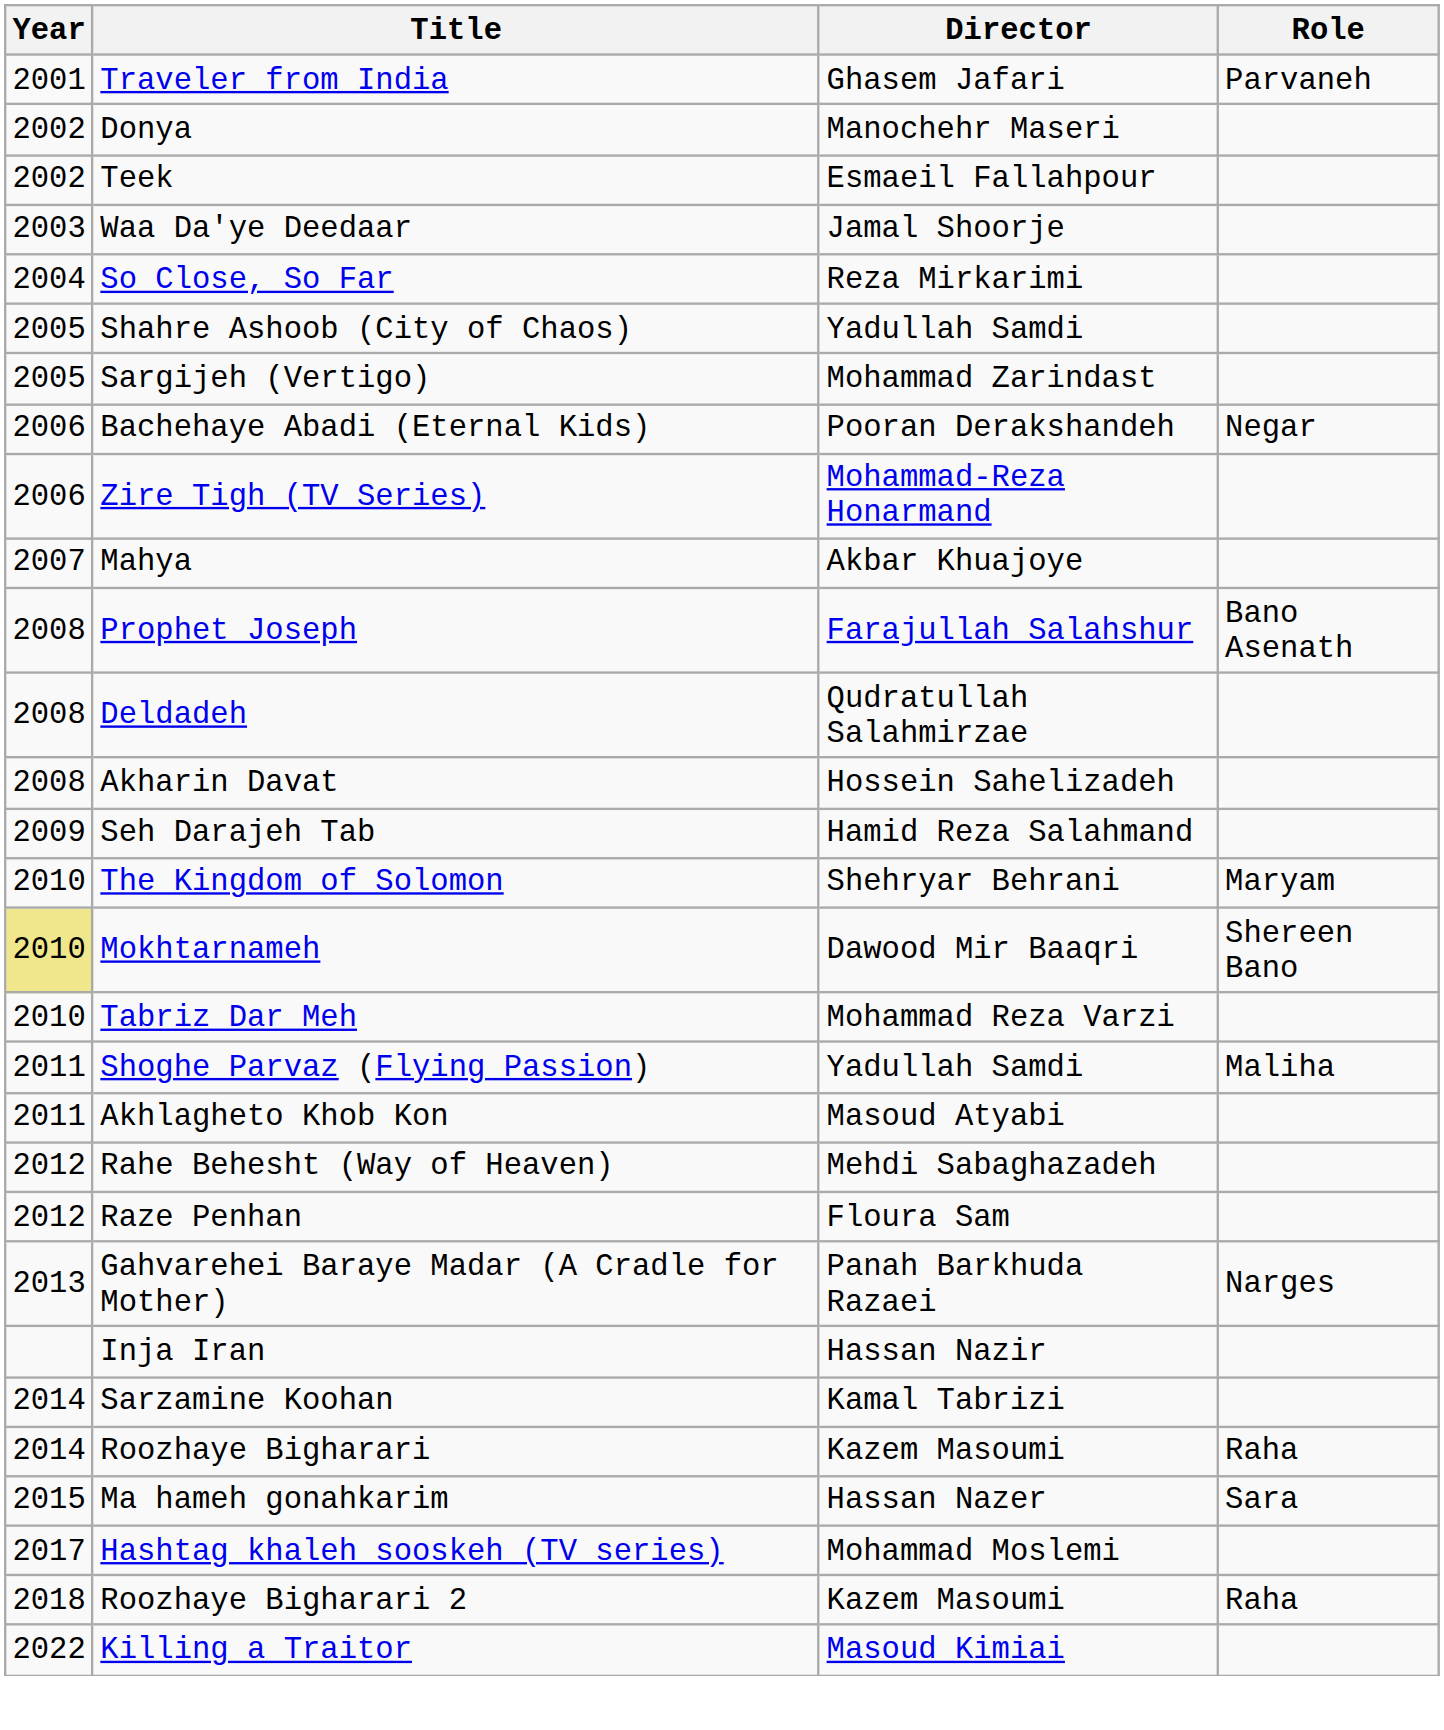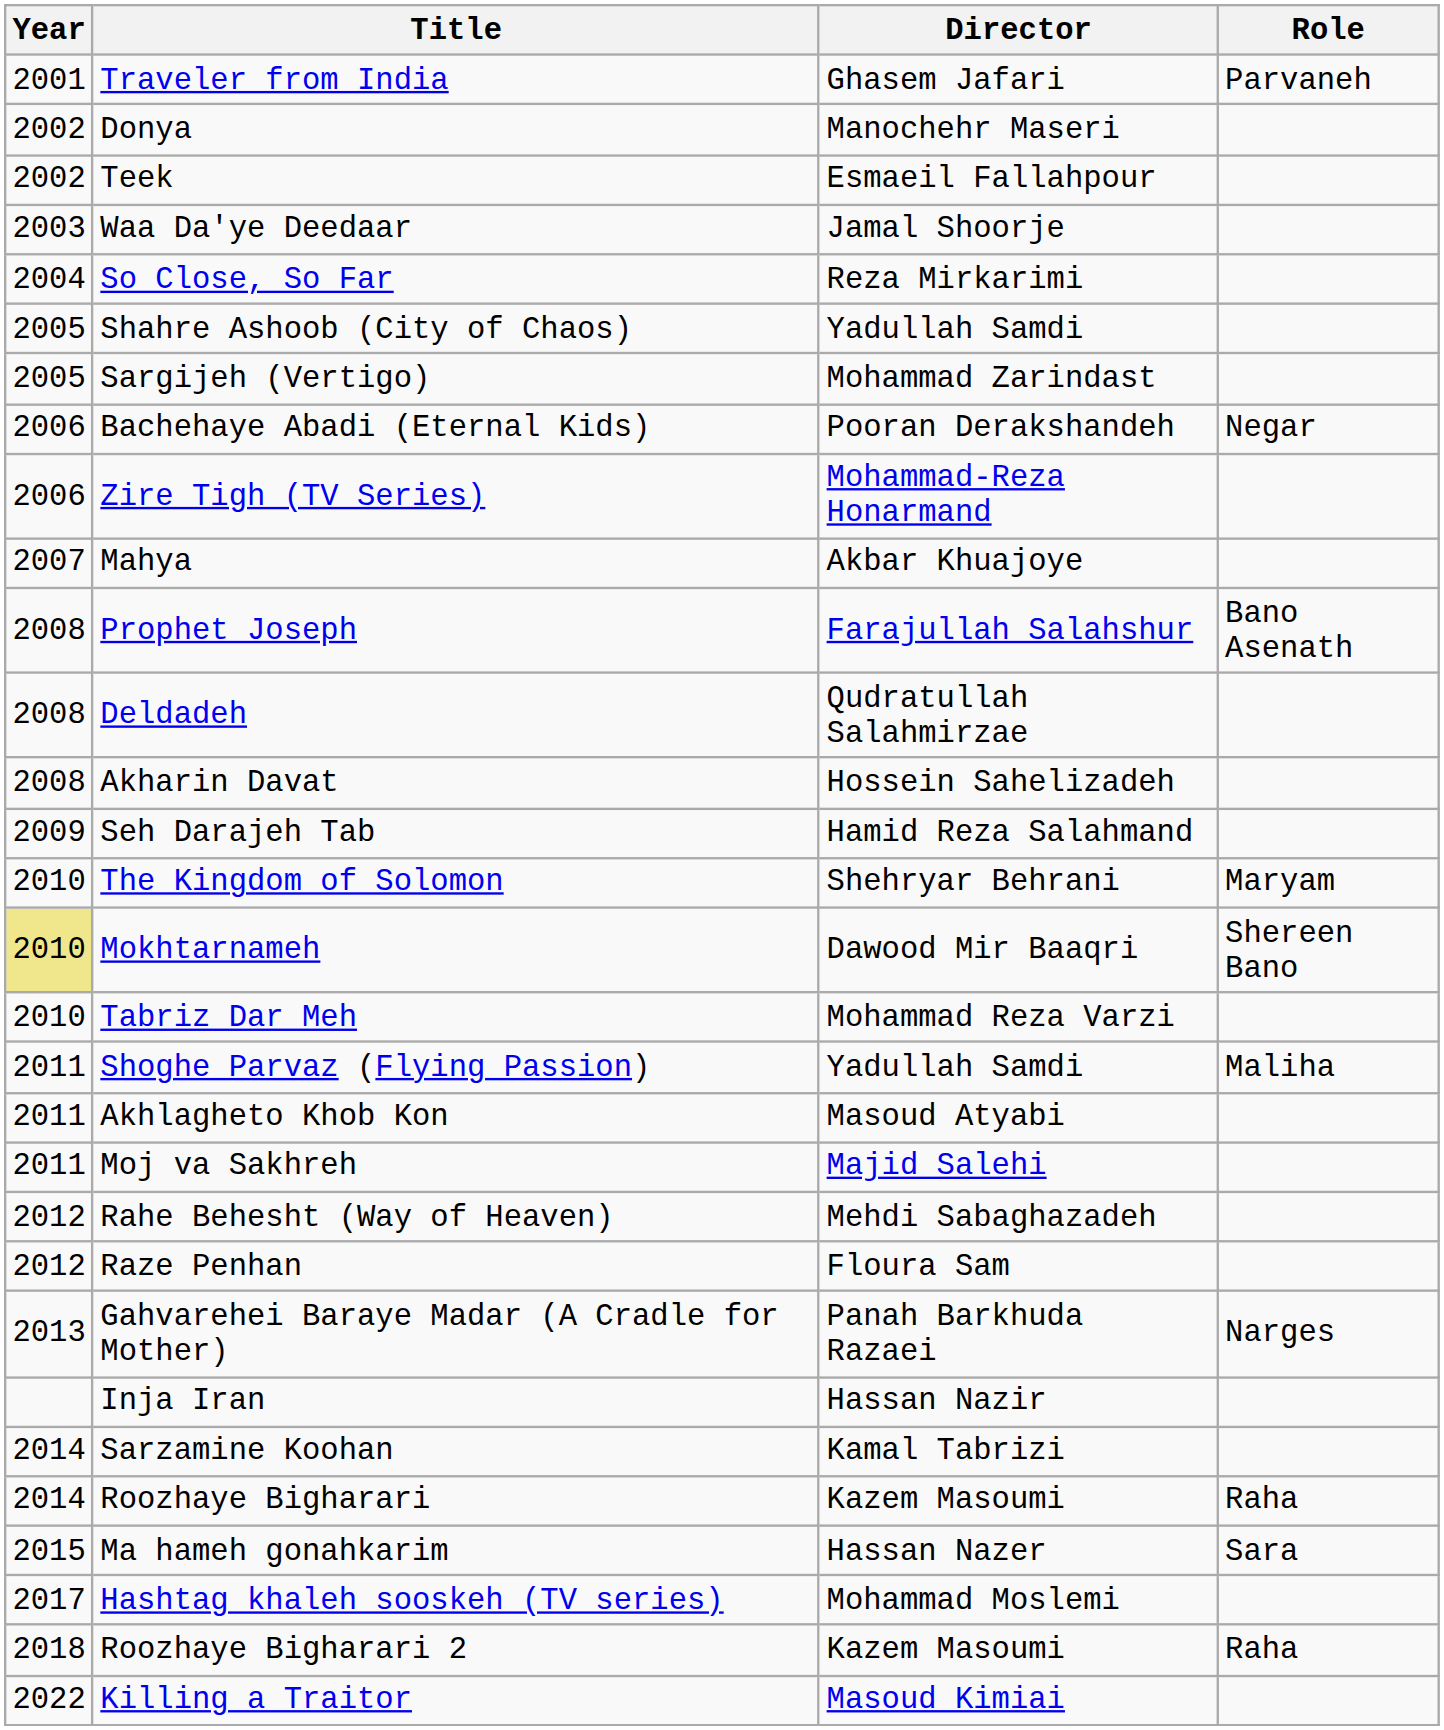+ row: 2011 | Moj va Sakhreh | Majid Salehi
